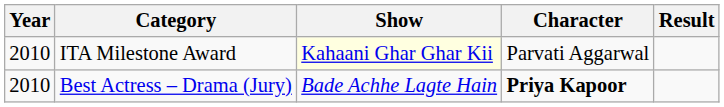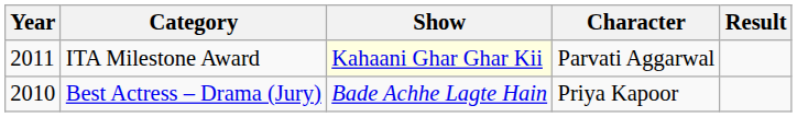ITA Milestone Award | Year: 2010 -> 2011
Best Actress – Drama (Jury) | Character: bold -> normal
